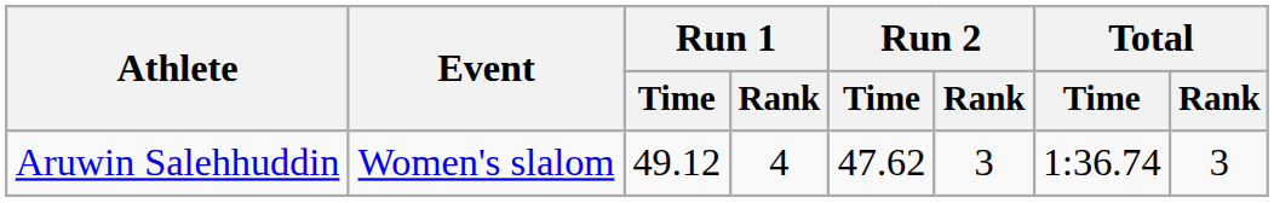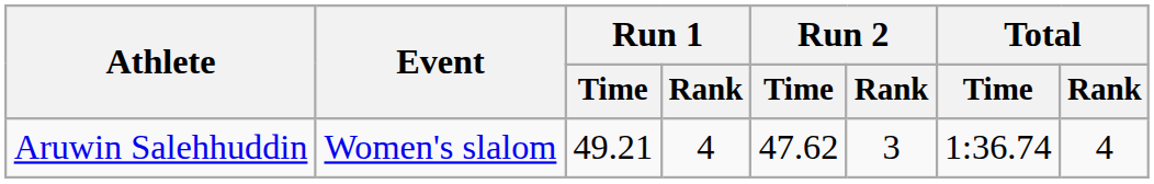Aruwin Salehhuddin | Run 1 / Time: 49.12 -> 49.21
Aruwin Salehhuddin | Total / Rank: 3 -> 4
